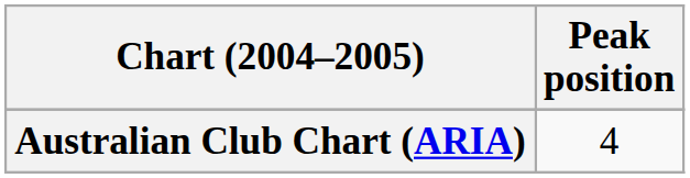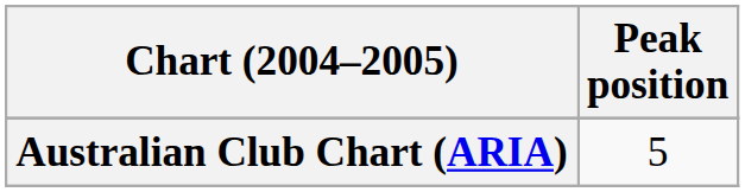Australian Club Chart (ARIA) | Peak position: 4 -> 5
